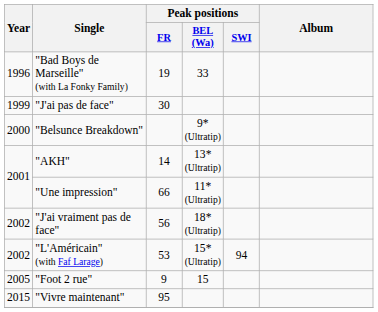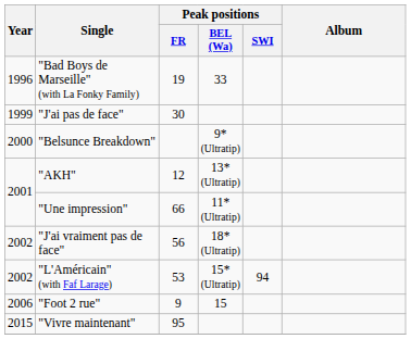"AKH" | Peak positions / FR: 14 -> 12
"Foot 2 rue" | Year: 2005 -> 2006
